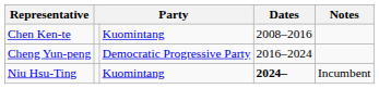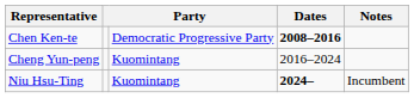Chen Ken-te | column 3: Kuomintang -> Democratic Progressive Party
Chen Ken-te | Dates: normal -> bold
Cheng Yun-peng | column 3: Democratic Progressive Party -> Kuomintang
